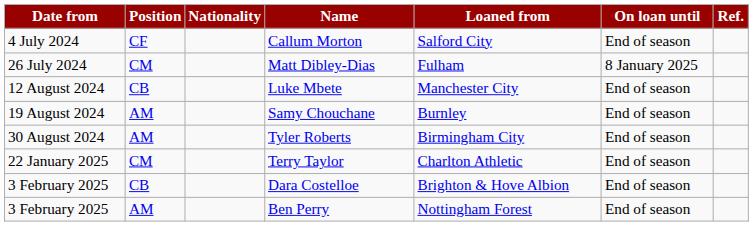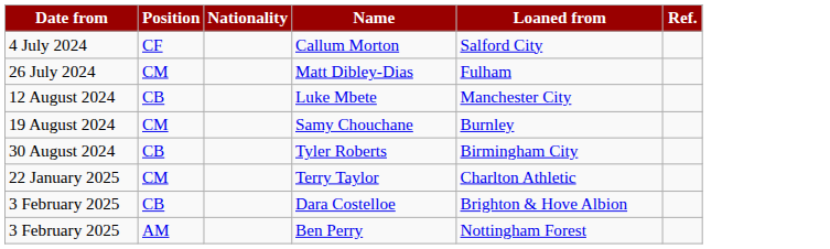- column: On loan until | End of season | 8 January 2025 | End of season | End of season | End of season | End of season | End of season | End of season
Samy Chouchane | Position: AM -> CM
Tyler Roberts | Position: AM -> CB
